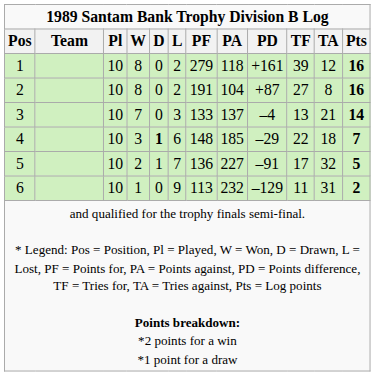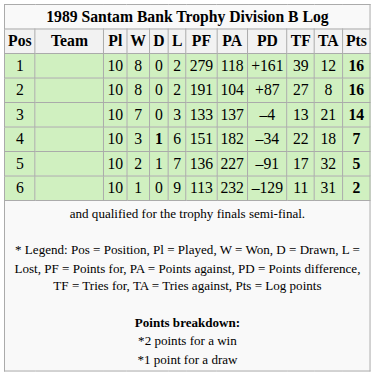4 | PF: 148 -> 151
4 | PA: 185 -> 182
4 | PD: –29 -> –34
